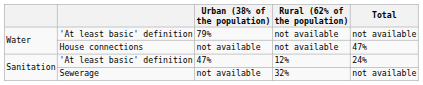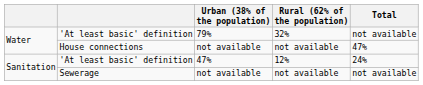'At least basic' definition / 79% | Rural (62% of the population): not available -> 32%
Sewerage | Rural (62% of the population): 32% -> not available
